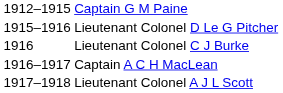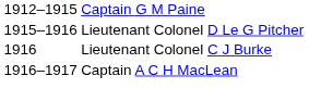- row: 1917–1918 | Lieutenant Colonel A J L Scott
